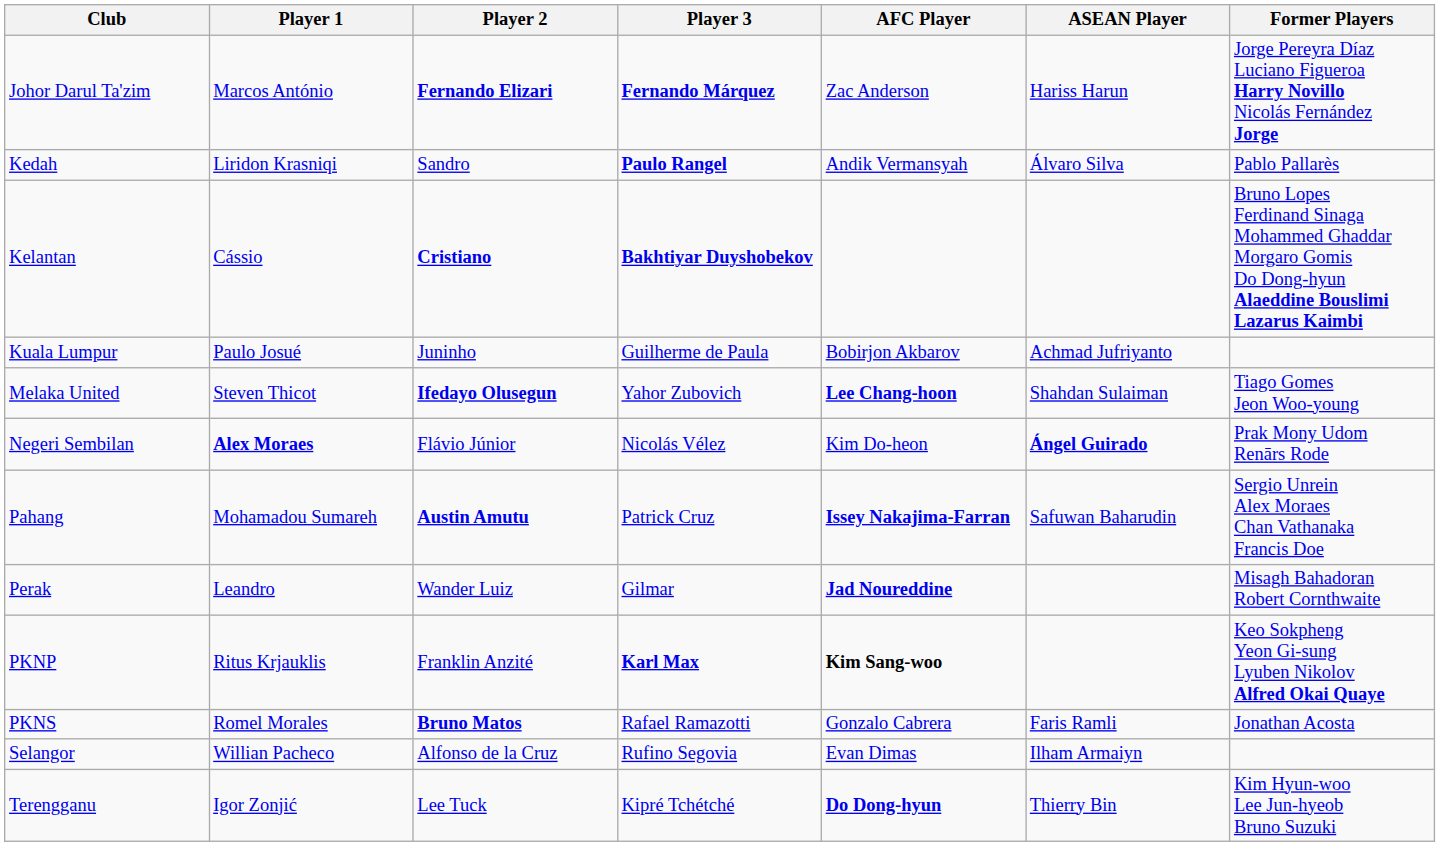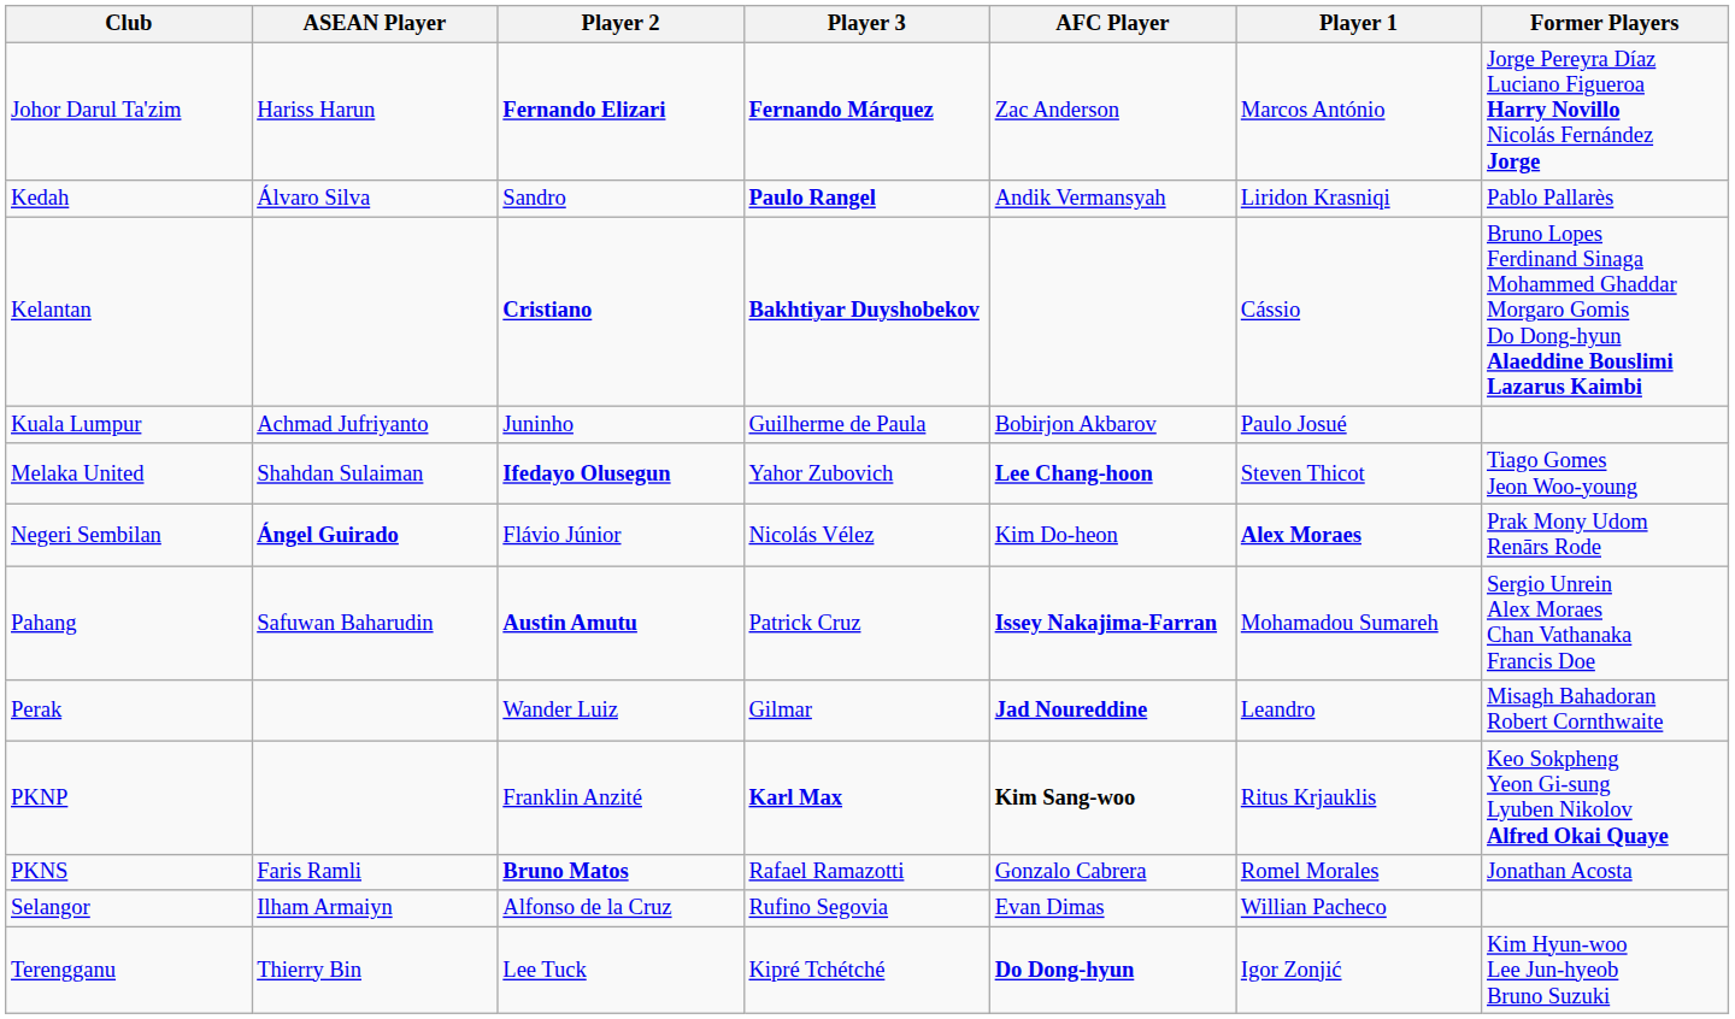columns swapped: Player 1 <-> ASEAN Player
